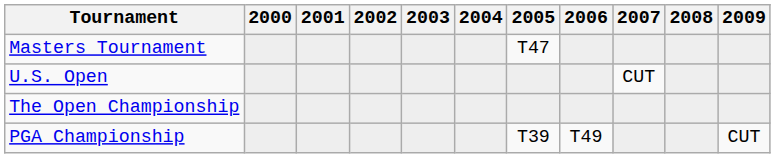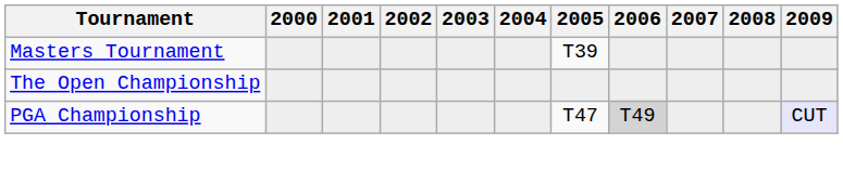Masters Tournament | 2005: T47 -> T39
- row: U.S. Open | CUT
PGA Championship | 2005: T39 -> T47
PGA Championship | 2006: no background -> lightgrey background
PGA Championship | 2009: no background -> lavender background
